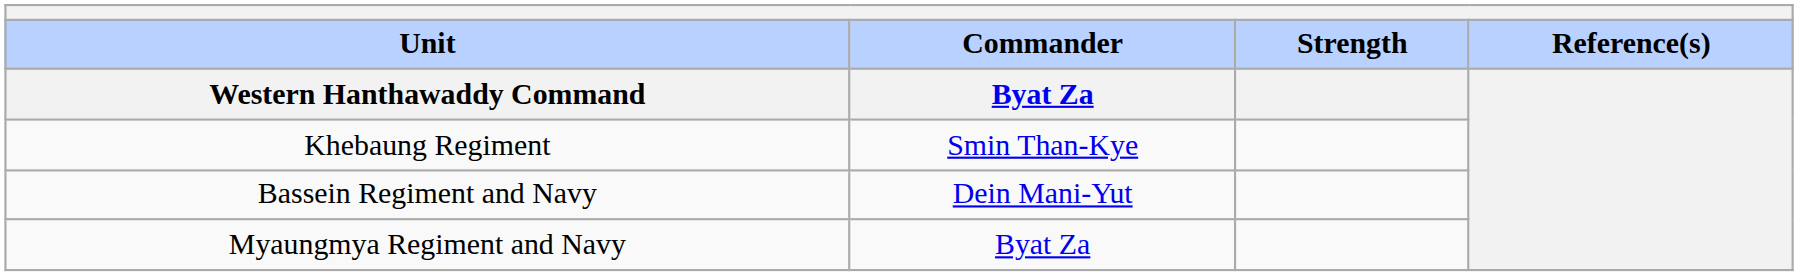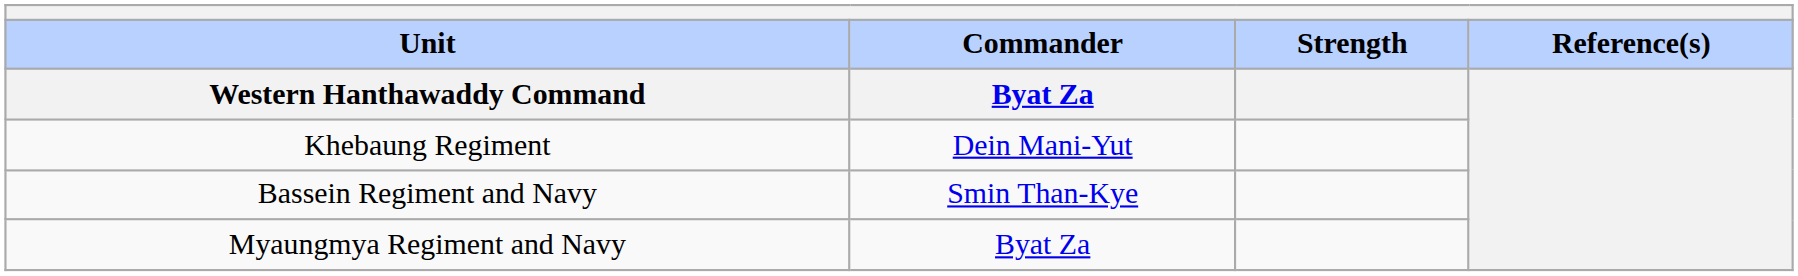Khebaung Regiment | Commander / Byat Za: Smin Than-Kye -> Dein Mani-Yut
Bassein Regiment and Navy | Commander / Byat Za: Dein Mani-Yut -> Smin Than-Kye
